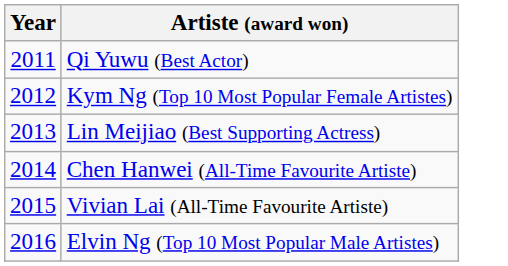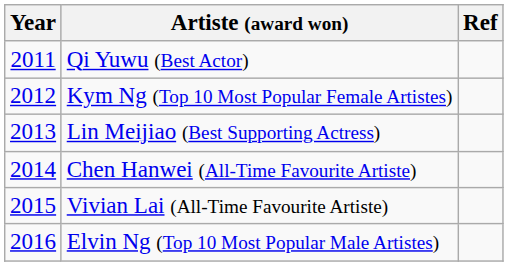+ column: Ref
